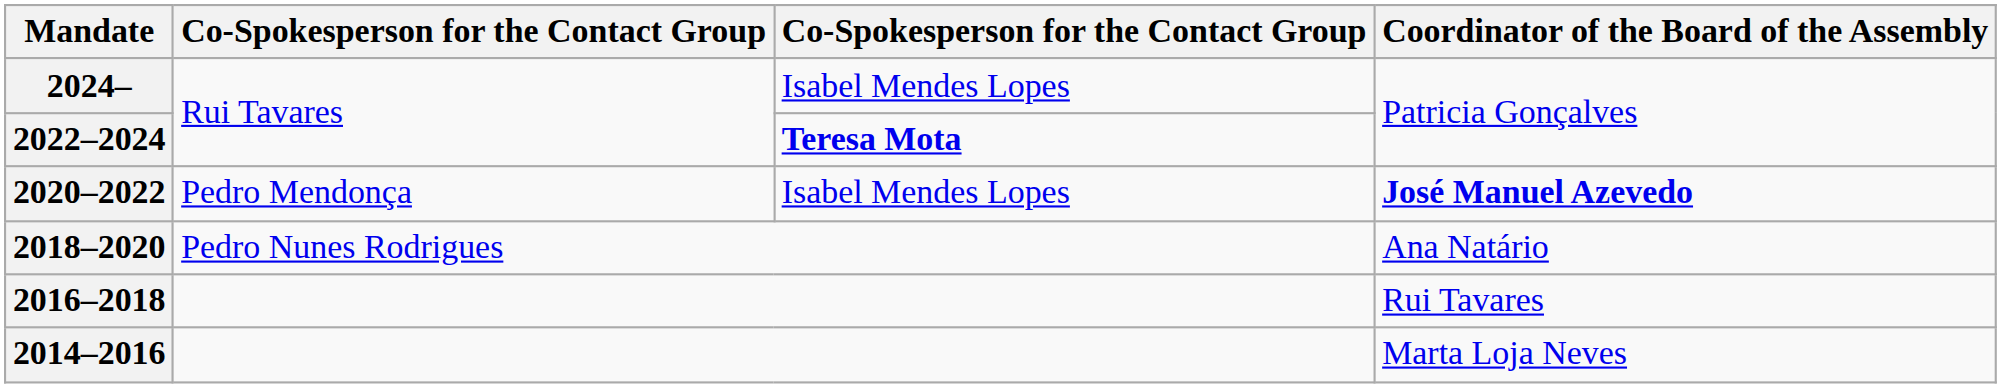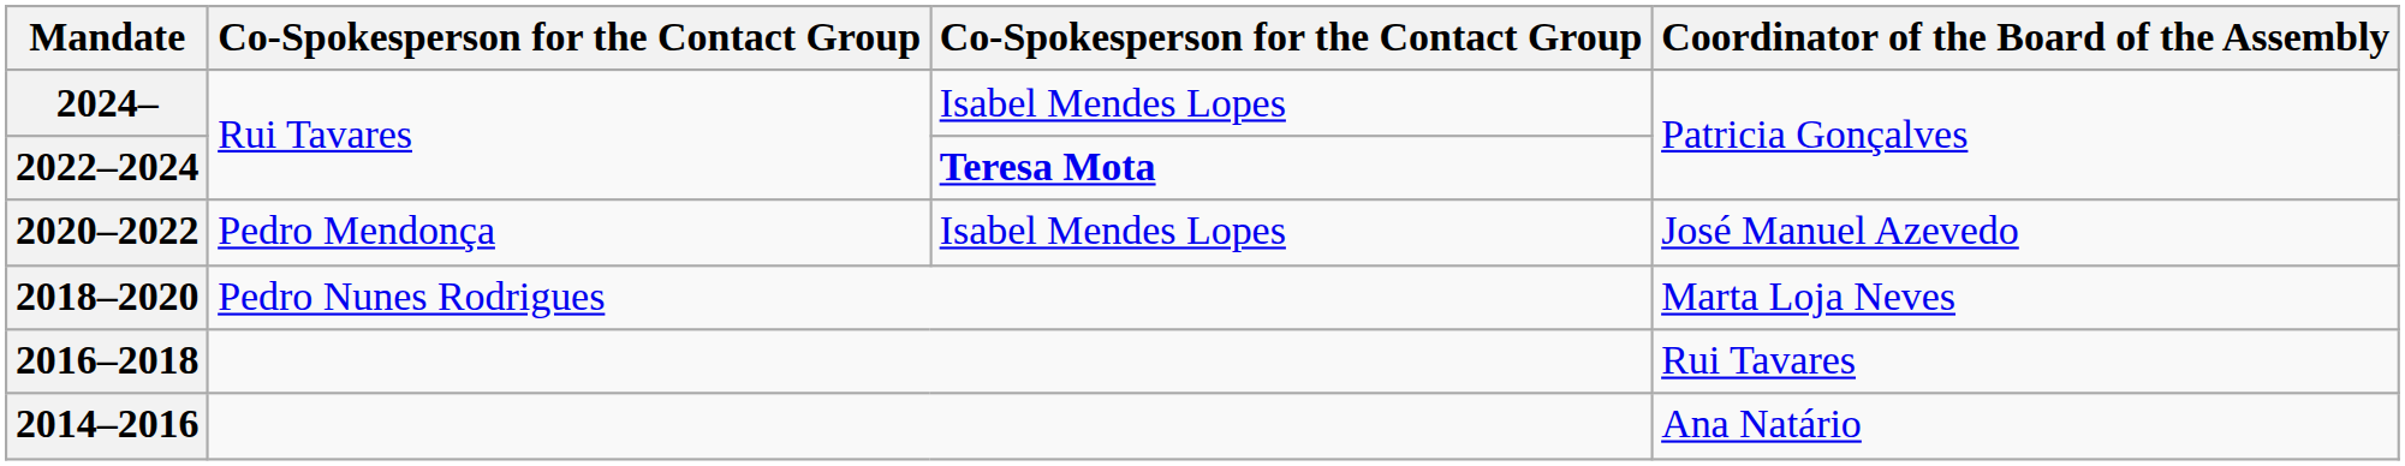2020–2022 | Coordinator of the Board of the Assembly: bold -> normal
2018–2020 | Coordinator of the Board of the Assembly: Ana Natário -> Marta Loja Neves
2014–2016 | Coordinator of the Board of the Assembly: Marta Loja Neves -> Ana Natário
